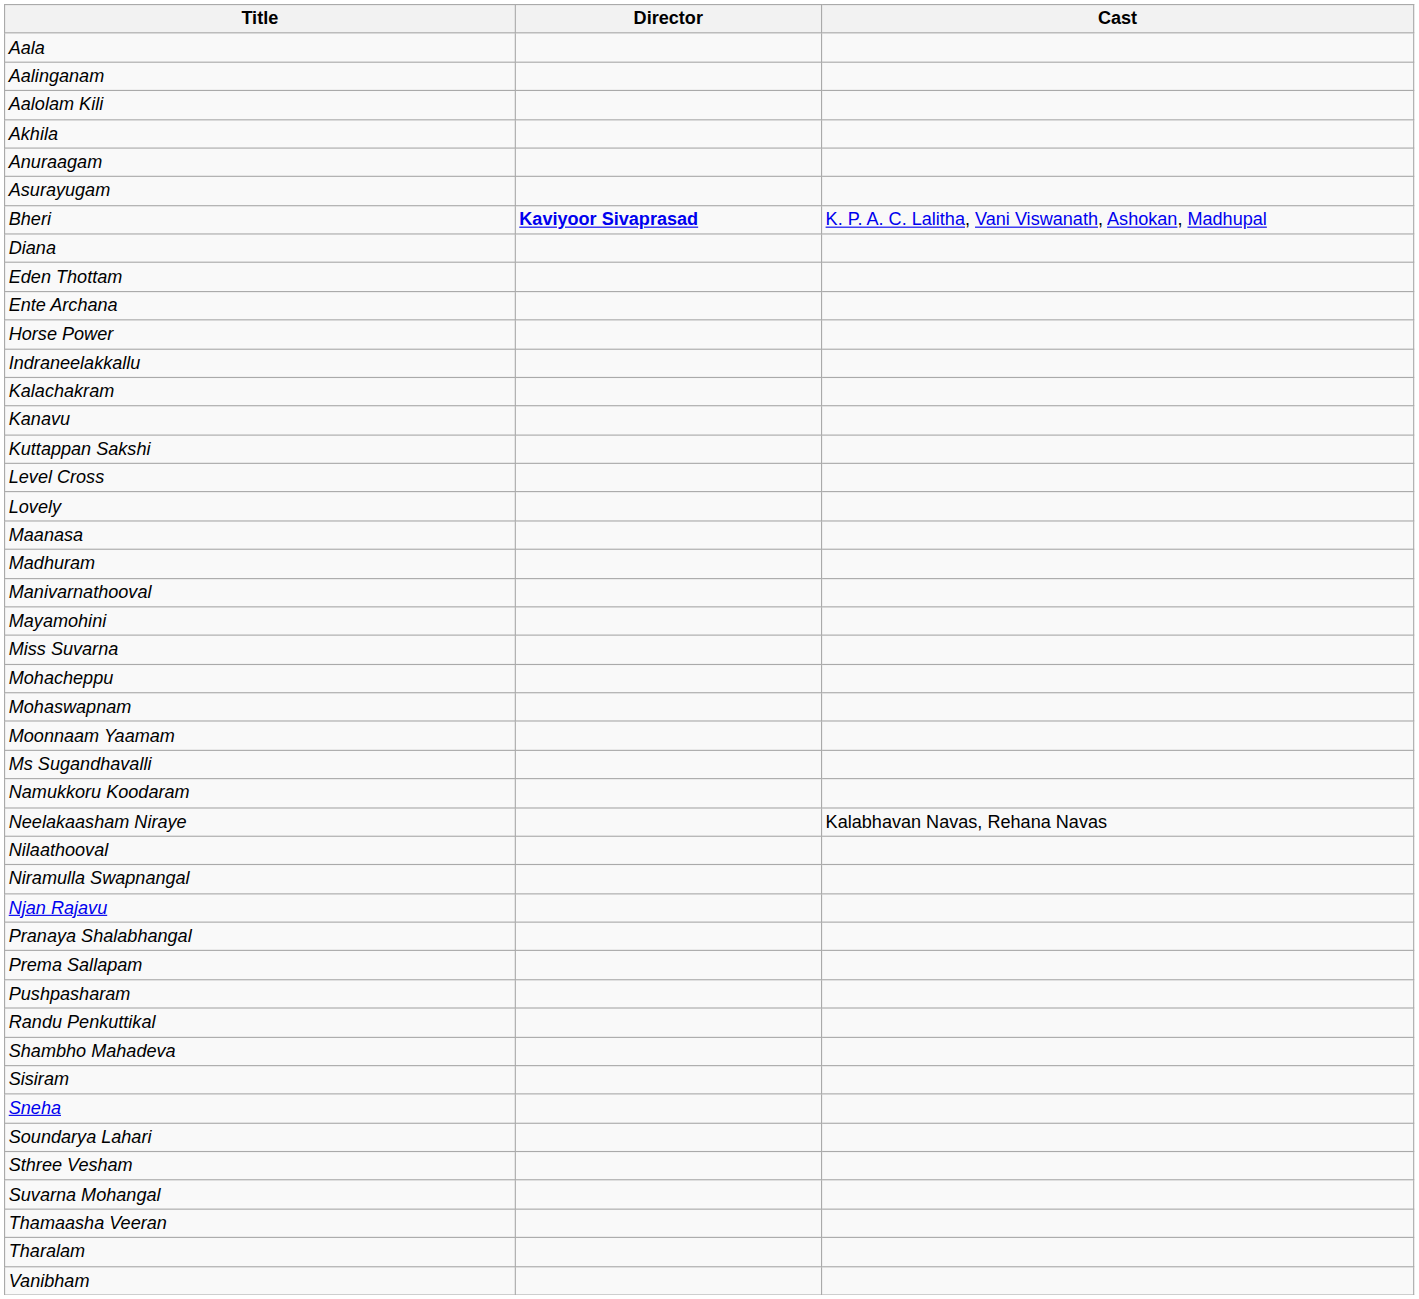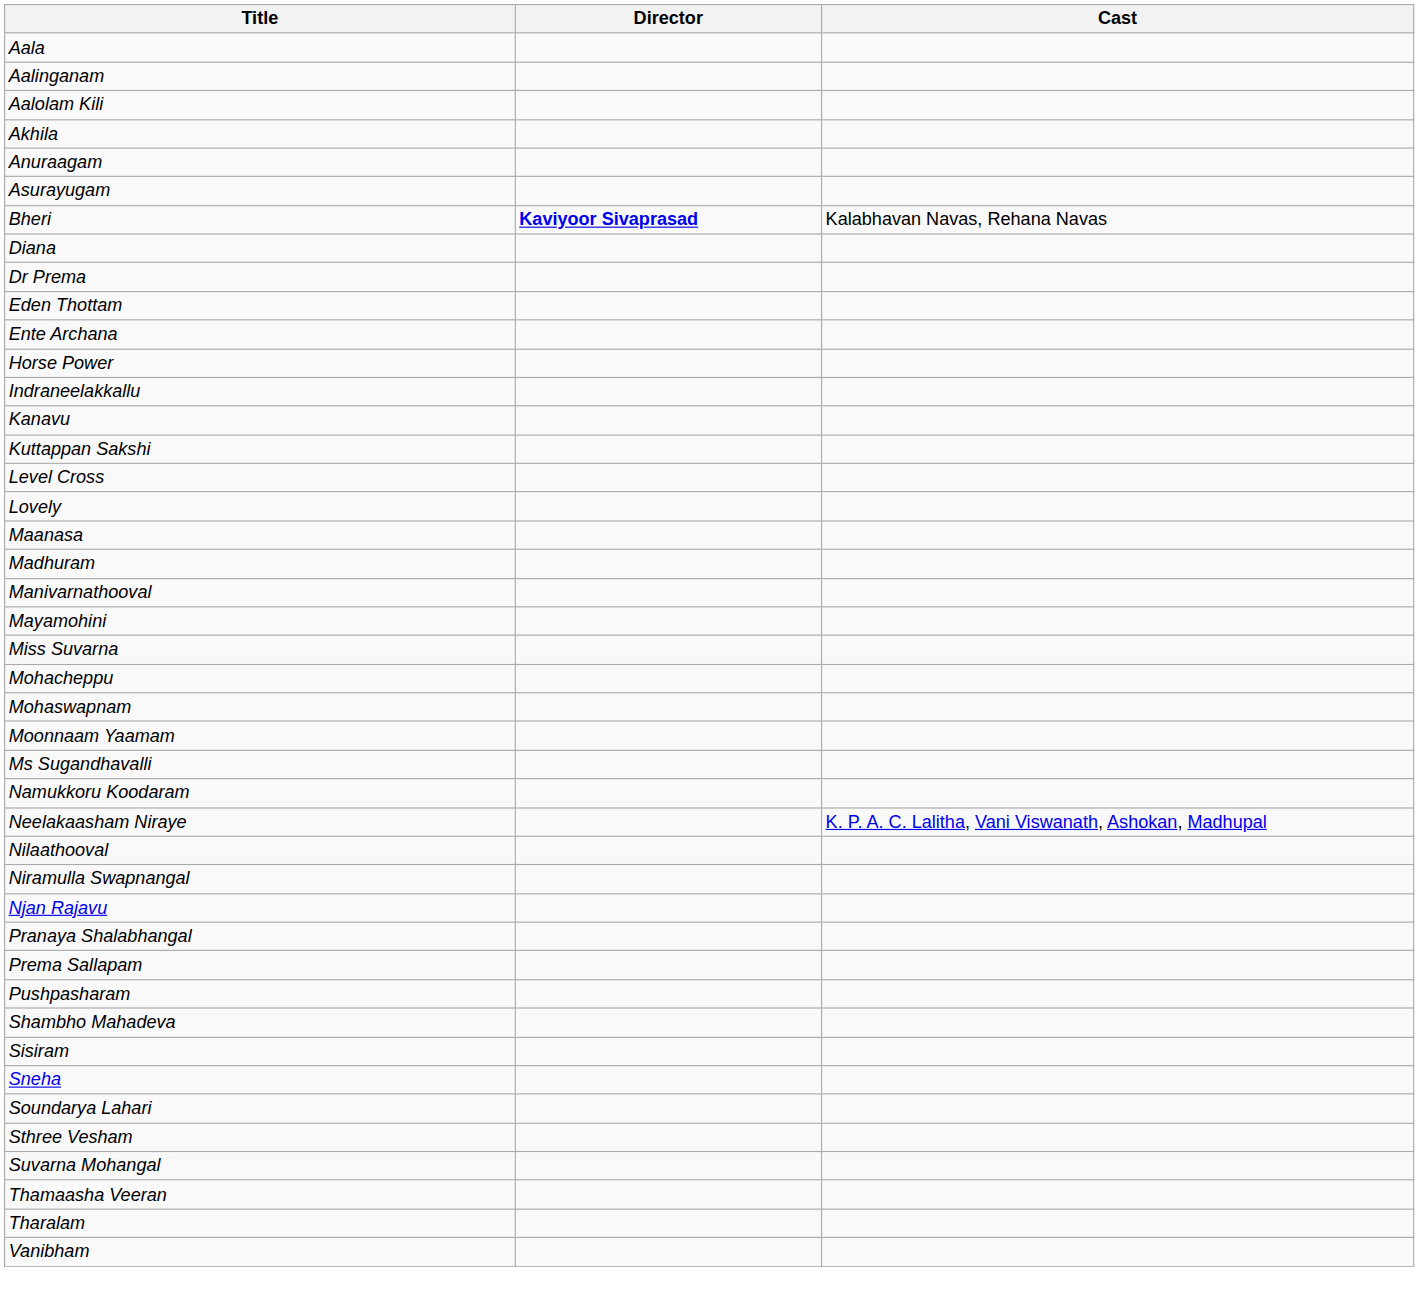Bheri | Cast: K. P. A. C. Lalitha, Vani Viswanath, Ashokan, Madhupal -> Kalabhavan Navas, Rehana Navas
+ row: Dr Prema
- row: Kalachakram
Neelakaasham Niraye | Cast: Kalabhavan Navas, Rehana Navas -> K. P. A. C. Lalitha, Vani Viswanath, Ashokan, Madhupal
- row: Randu Penkuttikal
